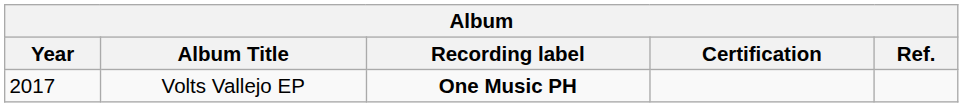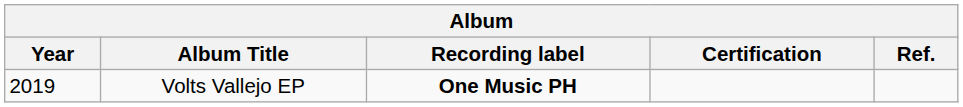Volts Vallejo EP | Year: 2017 -> 2019
